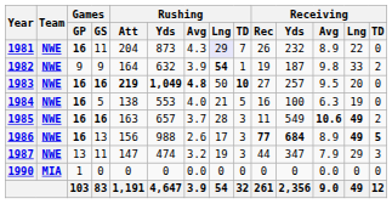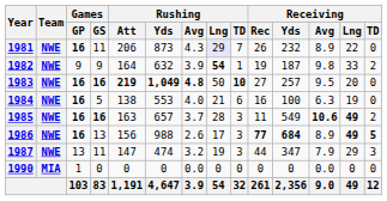1981 | Rushing / Att: 204 -> 206
1984 | Rushing / TD: 5 -> 6
